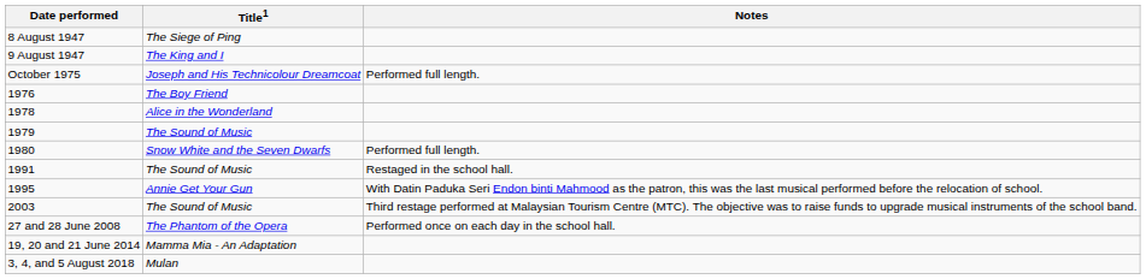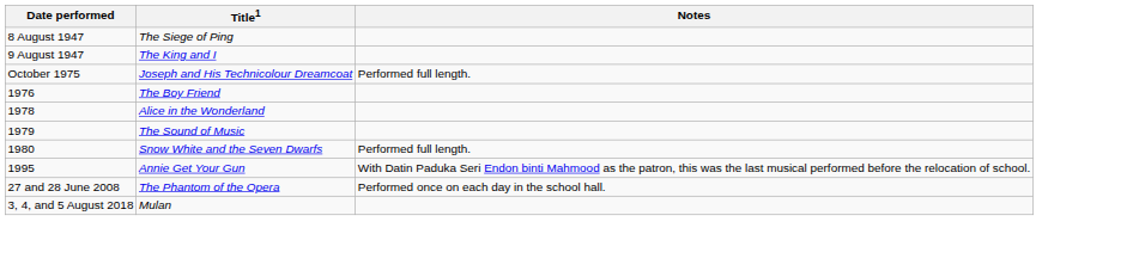- row: 1991 | The Sound of Music | Restaged in the school hall.
- row: 2003 | The Sound of Music | Third restage performed at Malaysian Tourism Centre (MTC). The objective was to raise funds to upgrade musical instruments of the school band.
- row: 19, 20 and 21 June 2014 | Mamma Mia - An Adaptation
